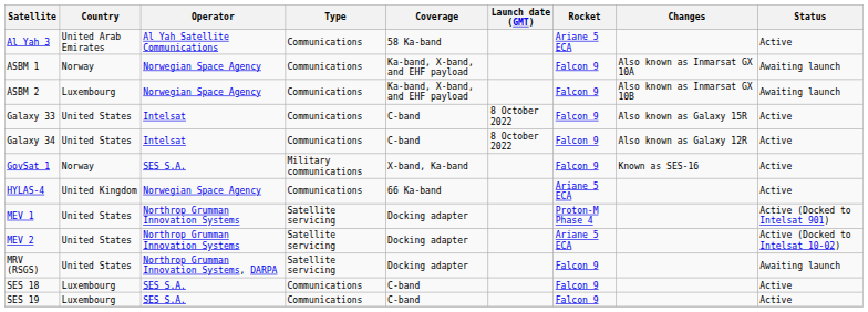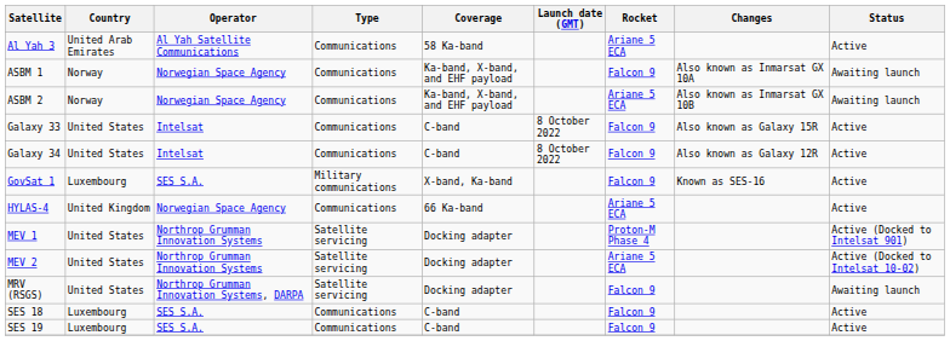ASBM 2 | Country: Luxembourg -> Norway
ASBM 2 | Rocket: Falcon 9 -> Ariane 5 ECA
GovSat 1 | Country: Norway -> Luxembourg
